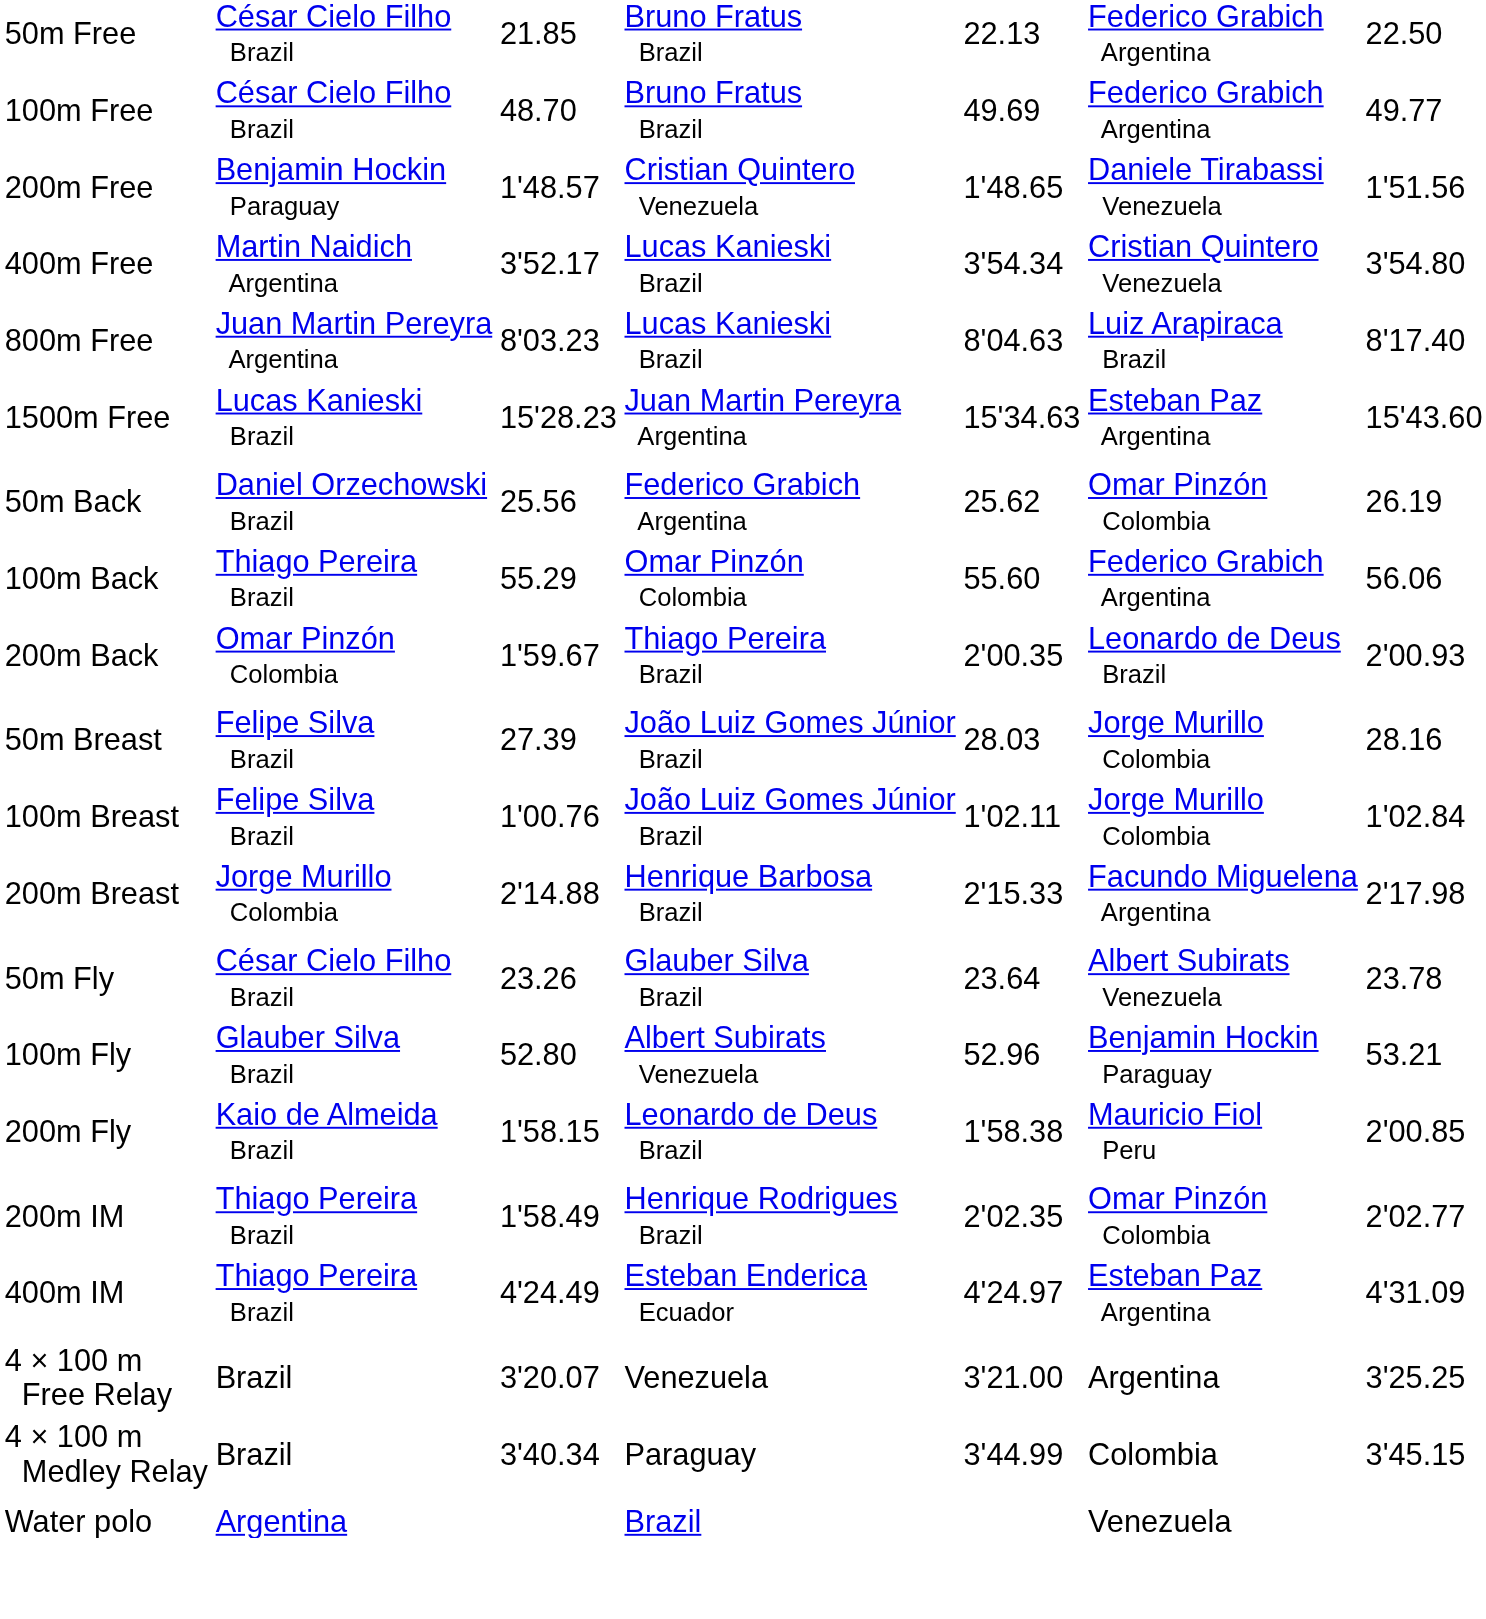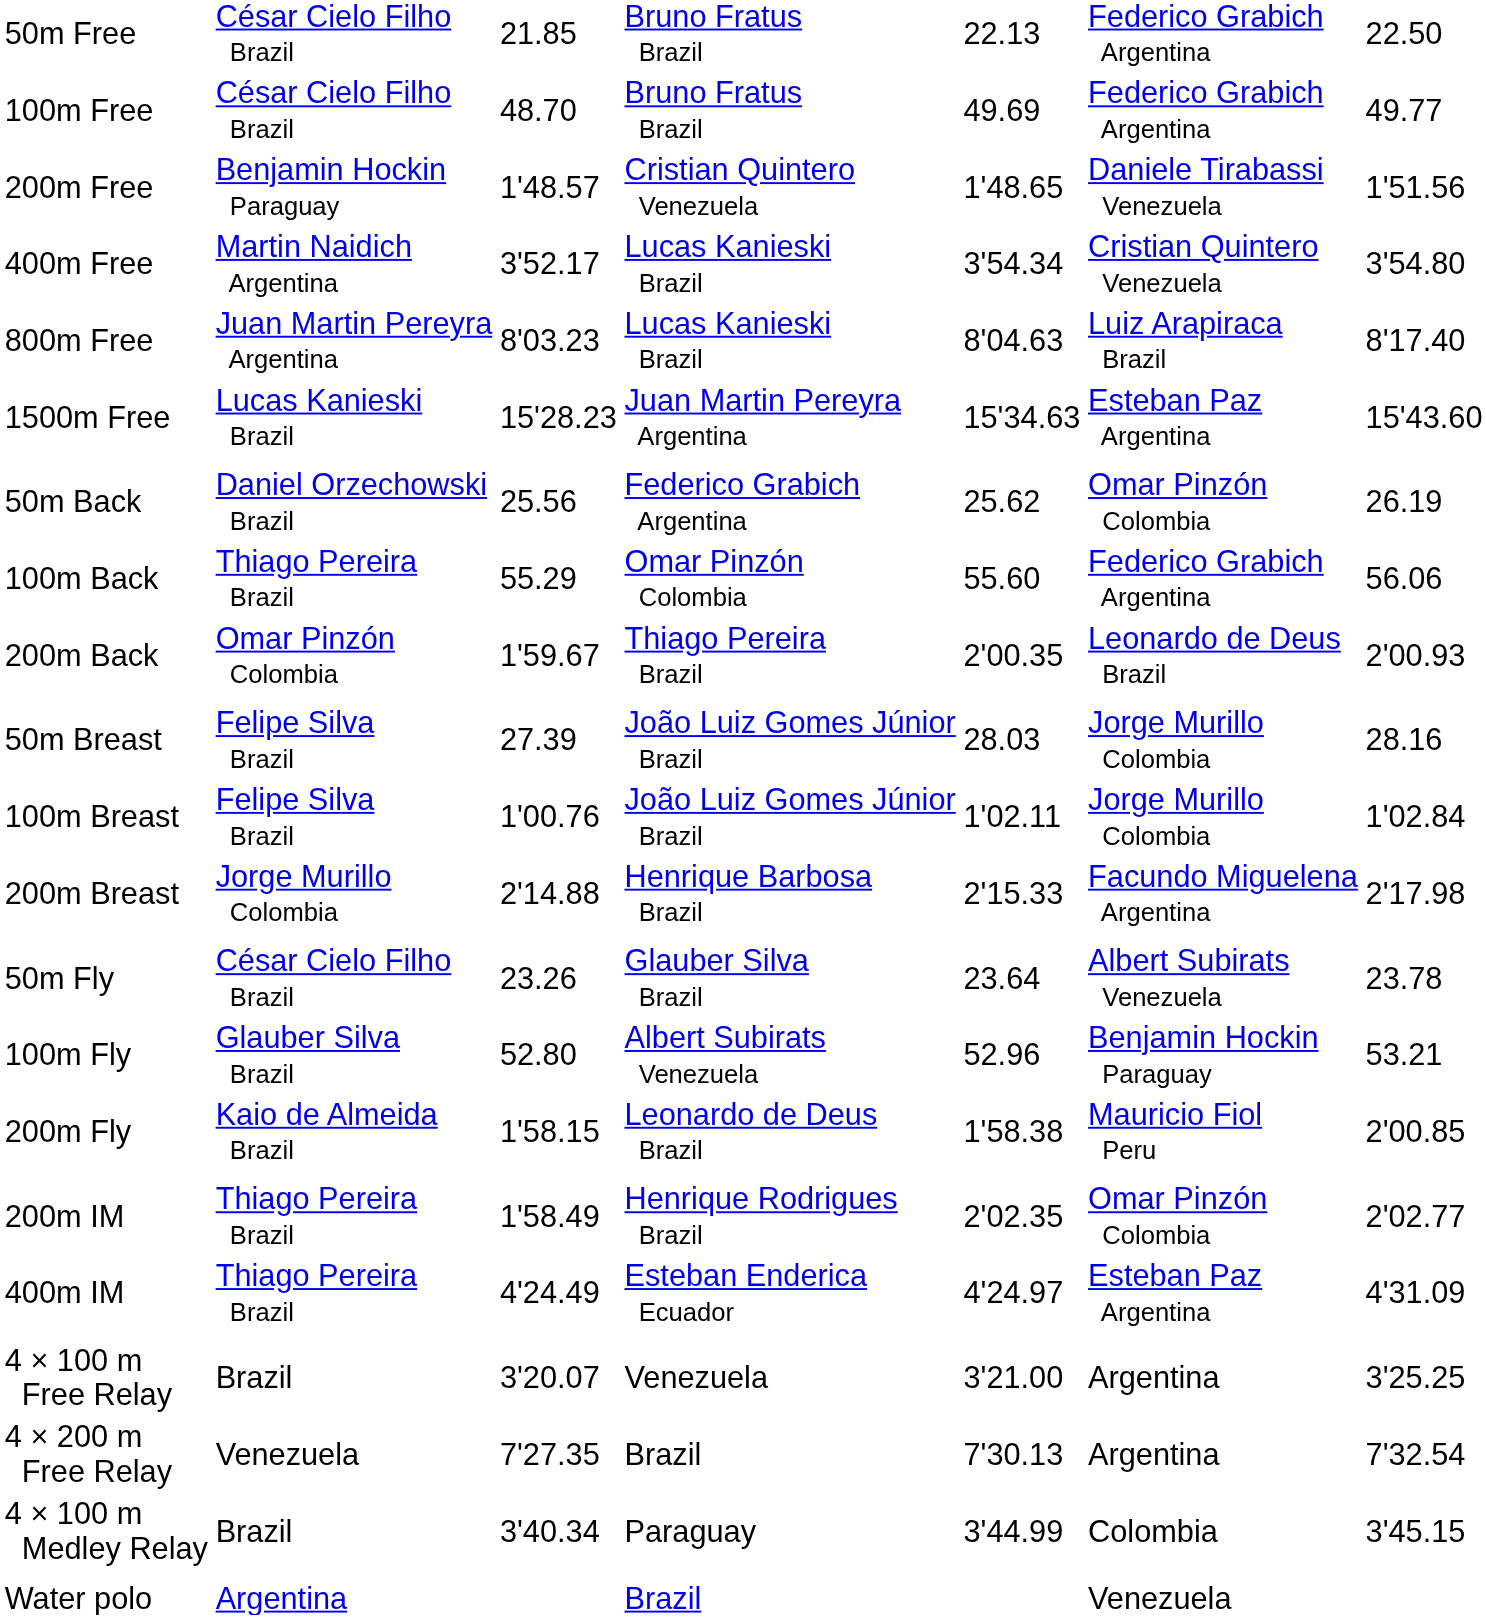+ row: 4 × 200 m Free Relay | Venezuela | 7'27.35 | Brazil | 7'30.13 | Argentina | 7'32.54
